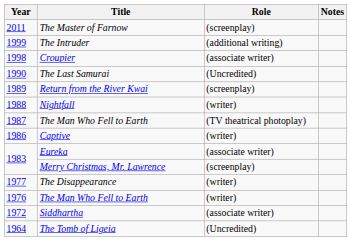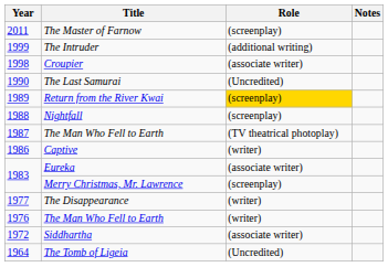Return from the River Kwai | Role: no background -> gold background
Nightfall | Role: (writer) -> (screenplay)
